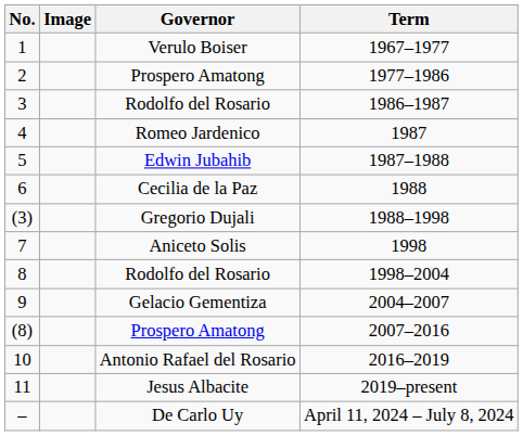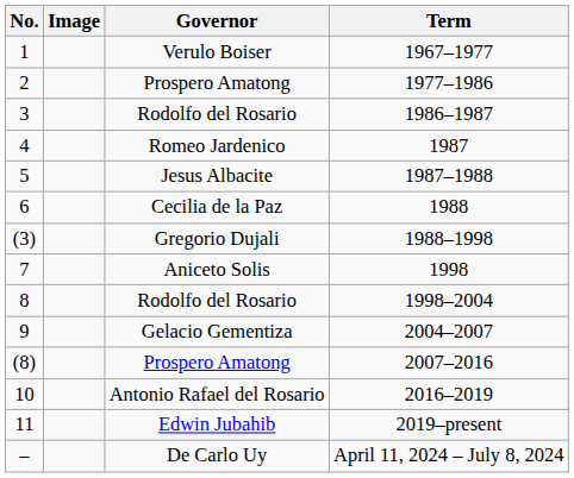5 | Governor: Edwin Jubahib -> Jesus Albacite
11 | Governor: Jesus Albacite -> Edwin Jubahib
